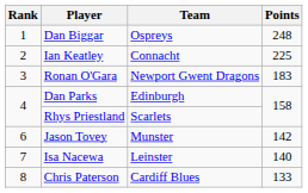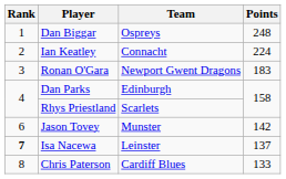Ian Keatley | Points: 225 -> 224
Isa Nacewa | Rank: normal -> bold
Isa Nacewa | Points: 140 -> 137
